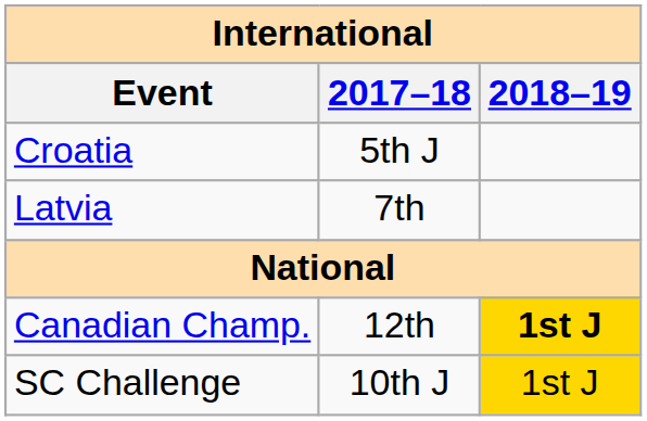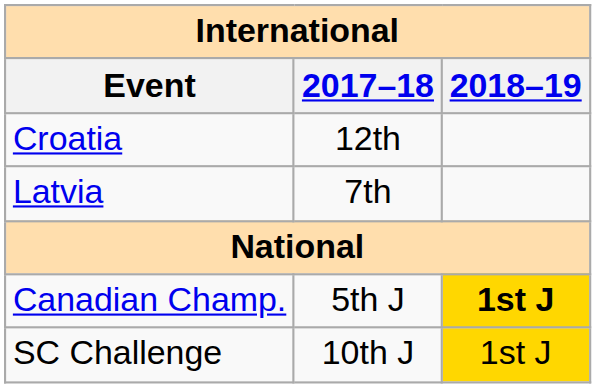Croatia | 2017–18: 5th J -> 12th
Canadian Champ. | 2017–18: 12th -> 5th J
